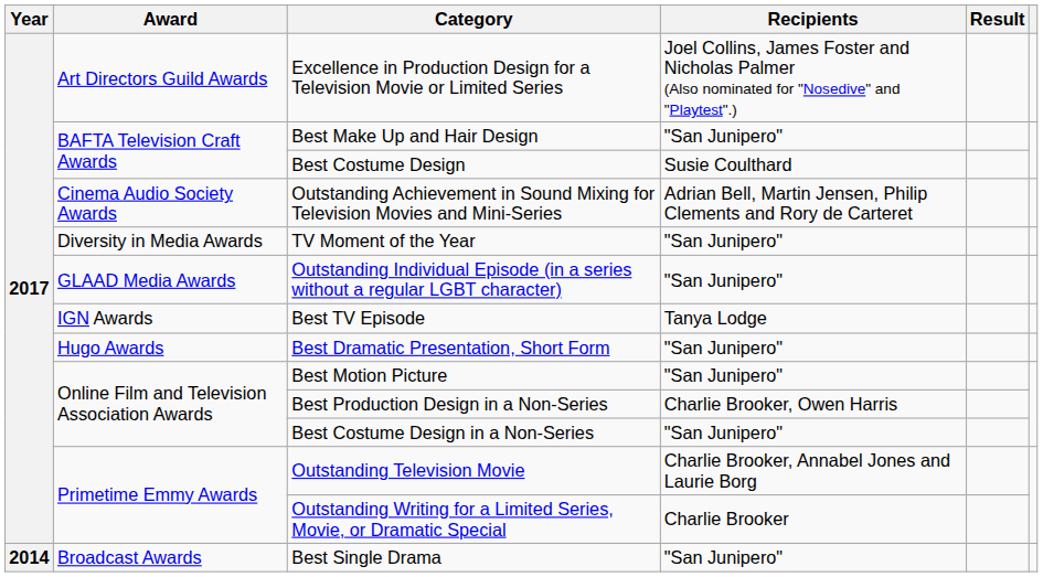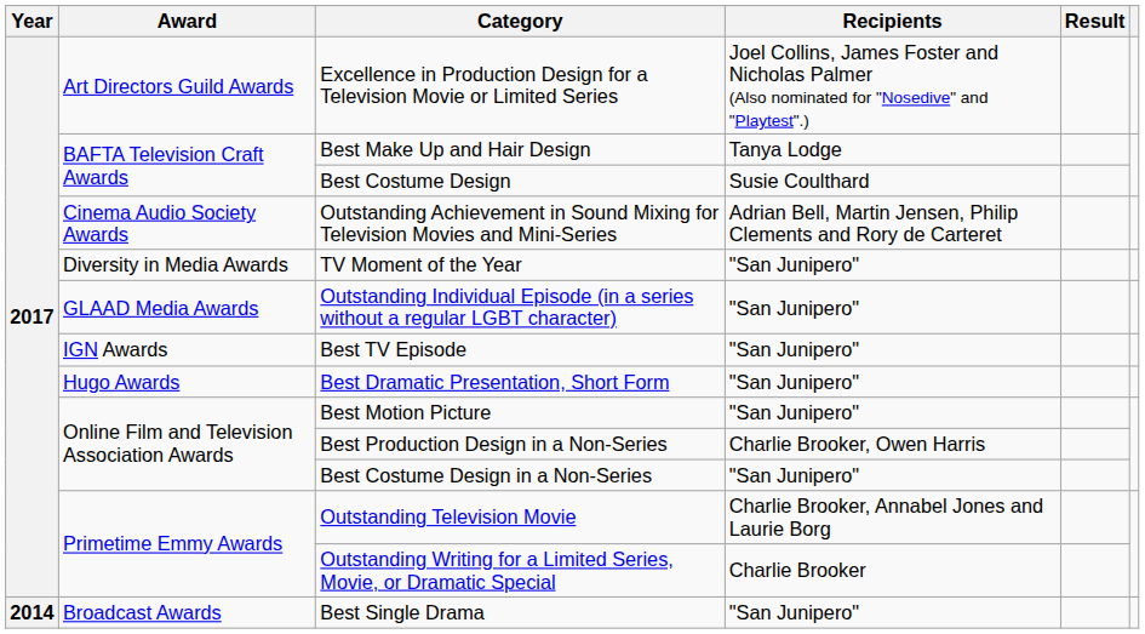Best Make Up and Hair Design | Recipients: "San Junipero" -> Tanya Lodge
Best TV Episode | Recipients: Tanya Lodge -> "San Junipero"
